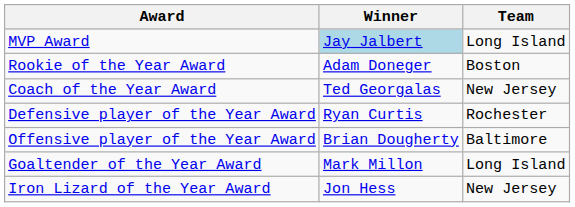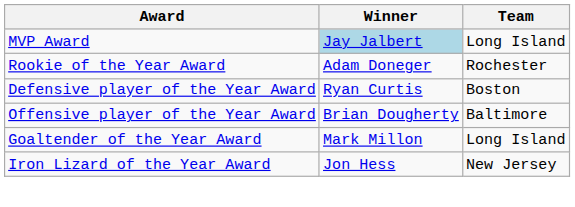Rookie of the Year Award | Team: Boston -> Rochester
- row: Coach of the Year Award | Ted Georgalas | New Jersey
Defensive player of the Year Award | Team: Rochester -> Boston
